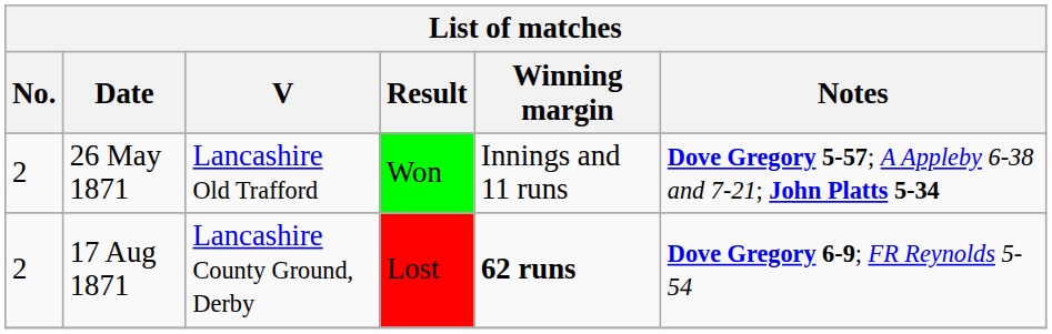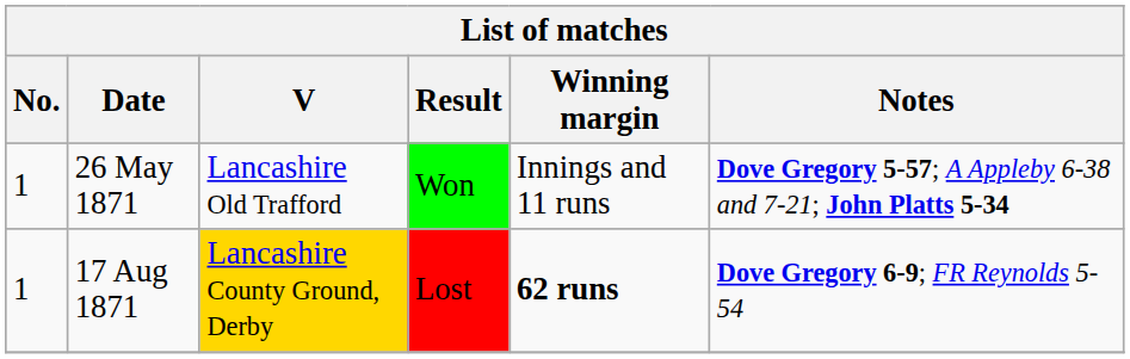26 May 1871 | No.: 2 -> 1
17 Aug 1871 | No.: 2 -> 1
17 Aug 1871 | V: no background -> gold background
